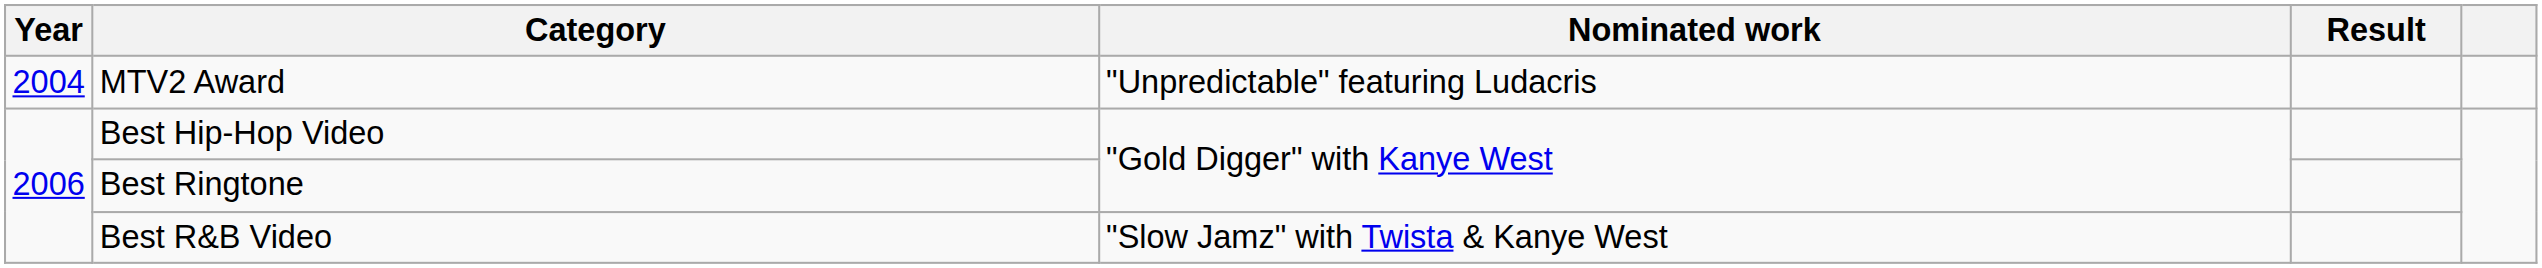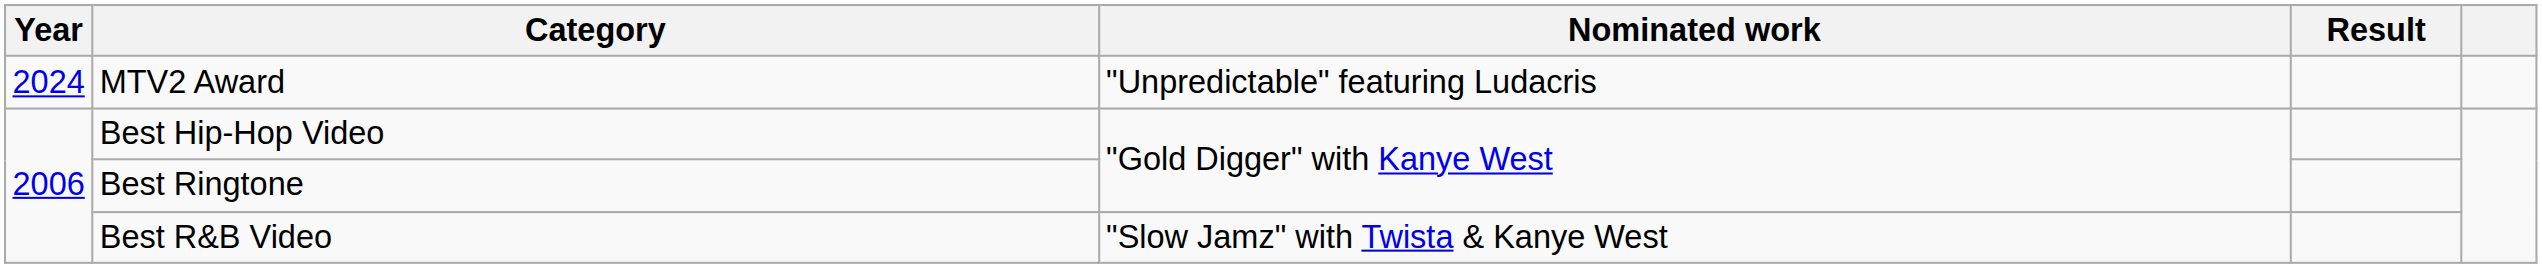MTV2 Award | Year: 2004 -> 2024
